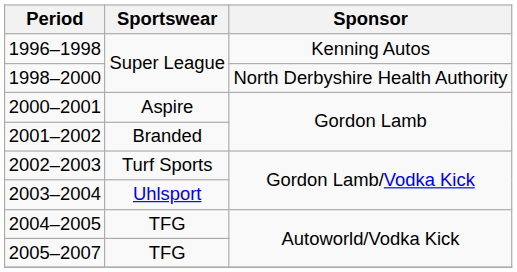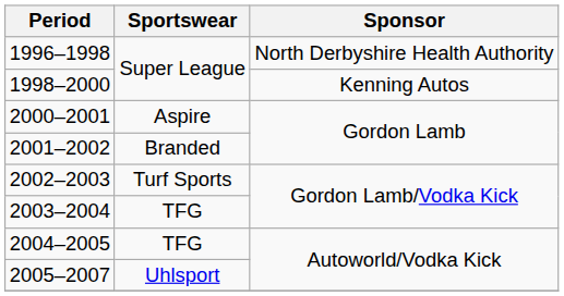1996–1998 | Sponsor: Kenning Autos -> North Derbyshire Health Authority
1998–2000 | Sponsor: North Derbyshire Health Authority -> Kenning Autos
2003–2004 | Sportswear: Uhlsport -> TFG
2005–2007 | Sportswear: TFG -> Uhlsport
